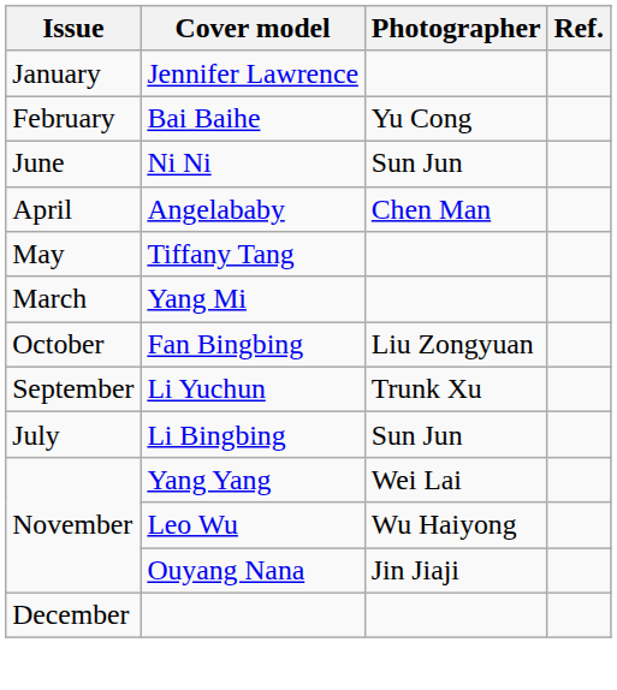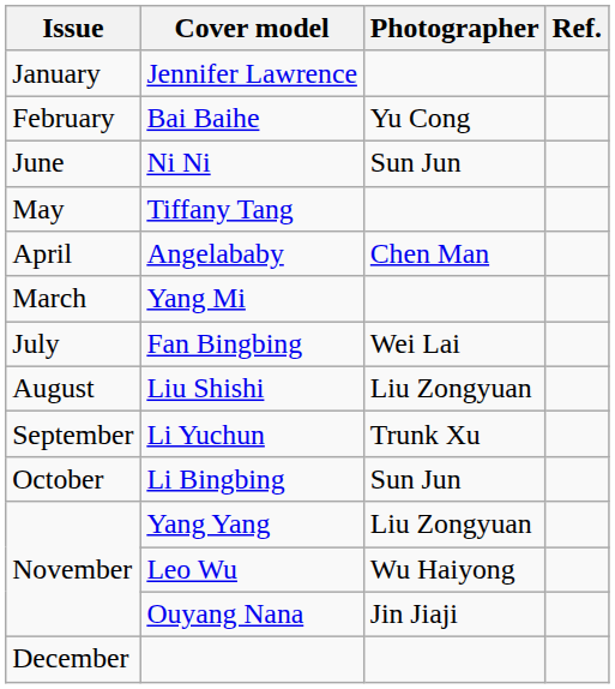rows swapped: Angelababy <-> Tiffany Tang
Fan Bingbing | Issue: October -> July
Fan Bingbing | Photographer: Liu Zongyuan -> Wei Lai
+ row: August | Liu Shishi | Liu Zongyuan
Li Bingbing | Issue: July -> October
Yang Yang | Photographer: Wei Lai -> Liu Zongyuan
